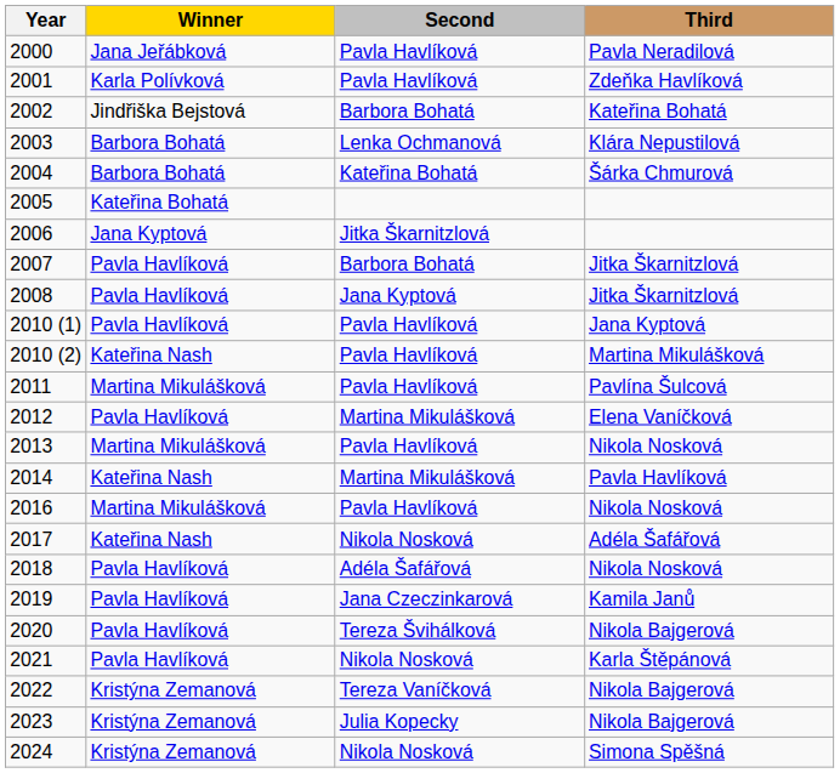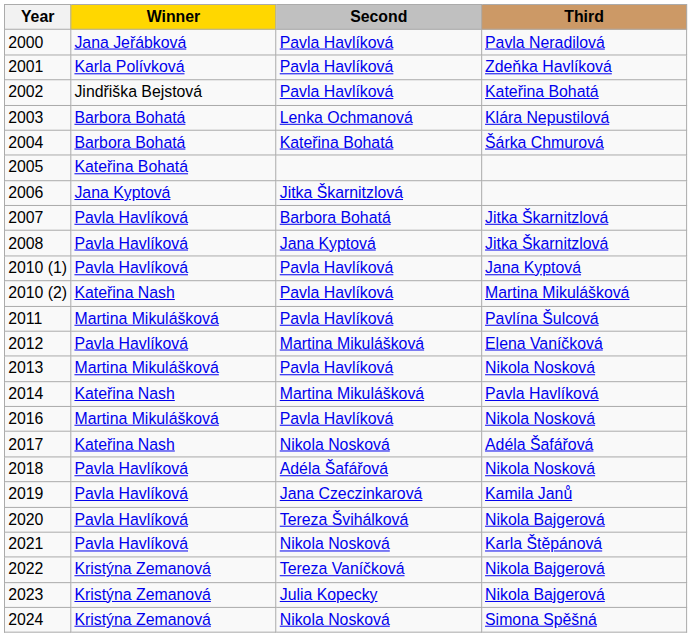2002 | Second: Barbora Bohatá -> Pavla Havlíková
